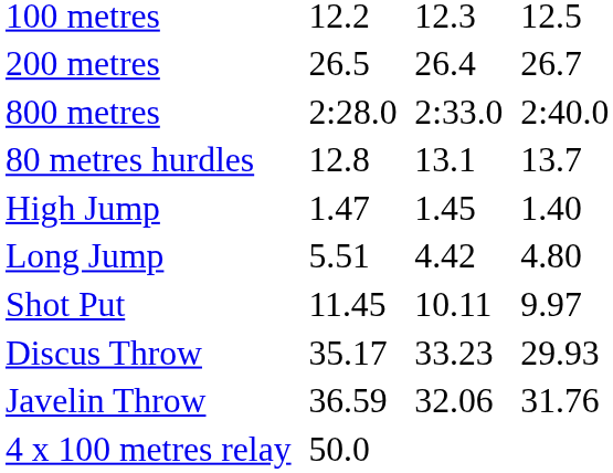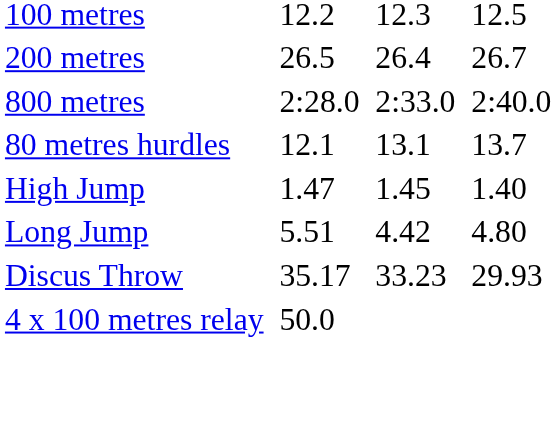80 metres hurdles | column 3: 12.8 -> 12.1
- row: Shot Put | 11.45 | 10.11 | 9.97
- row: Javelin Throw | 36.59 | 32.06 | 31.76
